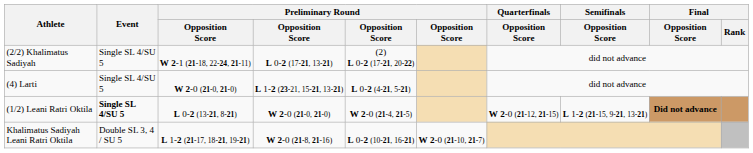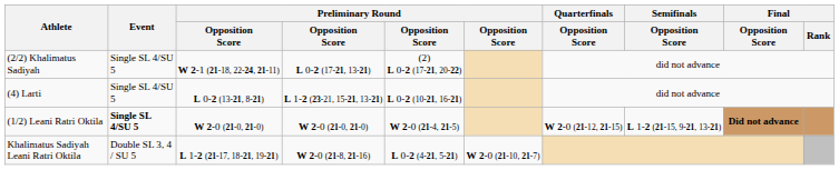(4) Larti | column 3: W 2-0 (21-0, 21-0) -> L 0-2 (13-21, 8-21)
(4) Larti | column 5: L 0-2 (4-21, 5-21) -> L 0-2 (10-21, 16-21)
(1/2) Leani Ratri Oktila | column 3: L 0-2 (13-21, 8-21) -> W 2-0 (21-0, 21-0)
Khalimatus Sadiyah Leani Ratri Oktila | column 5: L 0-2 (10-21, 16-21) -> L 0-2 (4-21, 5-21)
